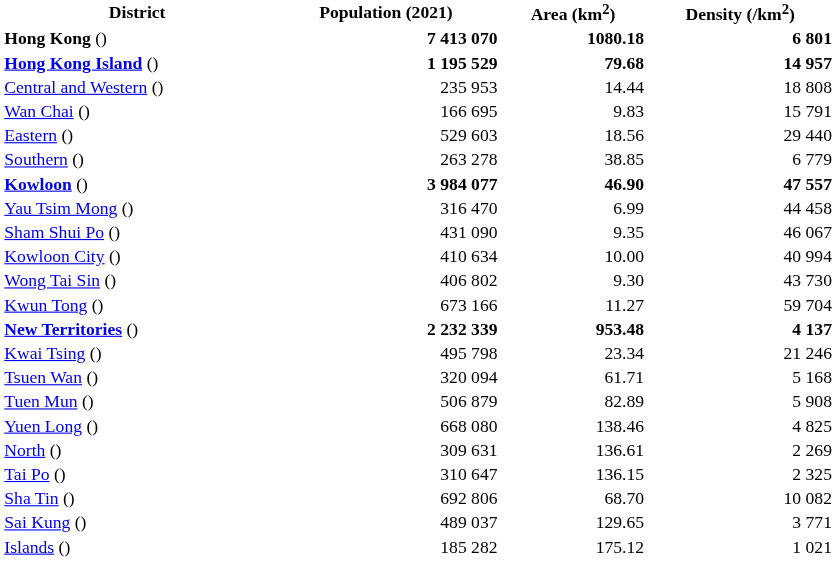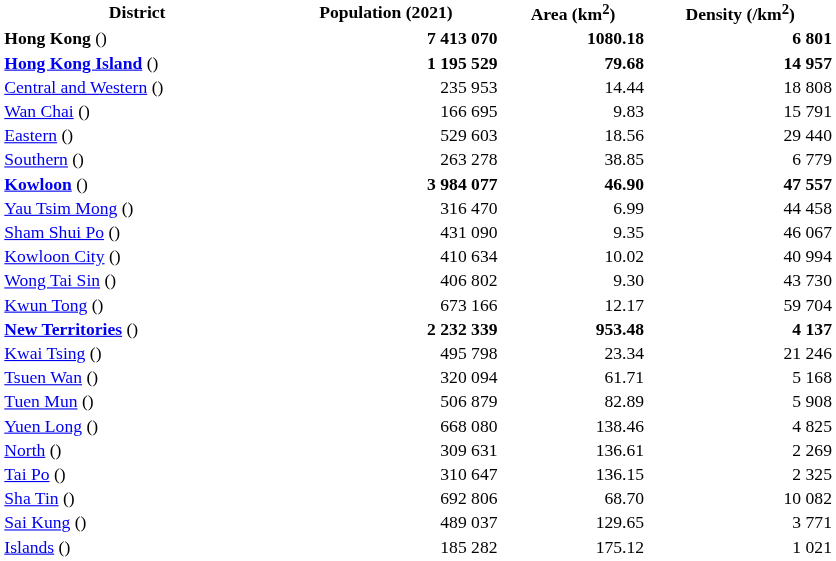Kowloon City () | Area (km2): 10.00 -> 10.02
Kwun Tong () | Area (km2): 11.27 -> 12.17
